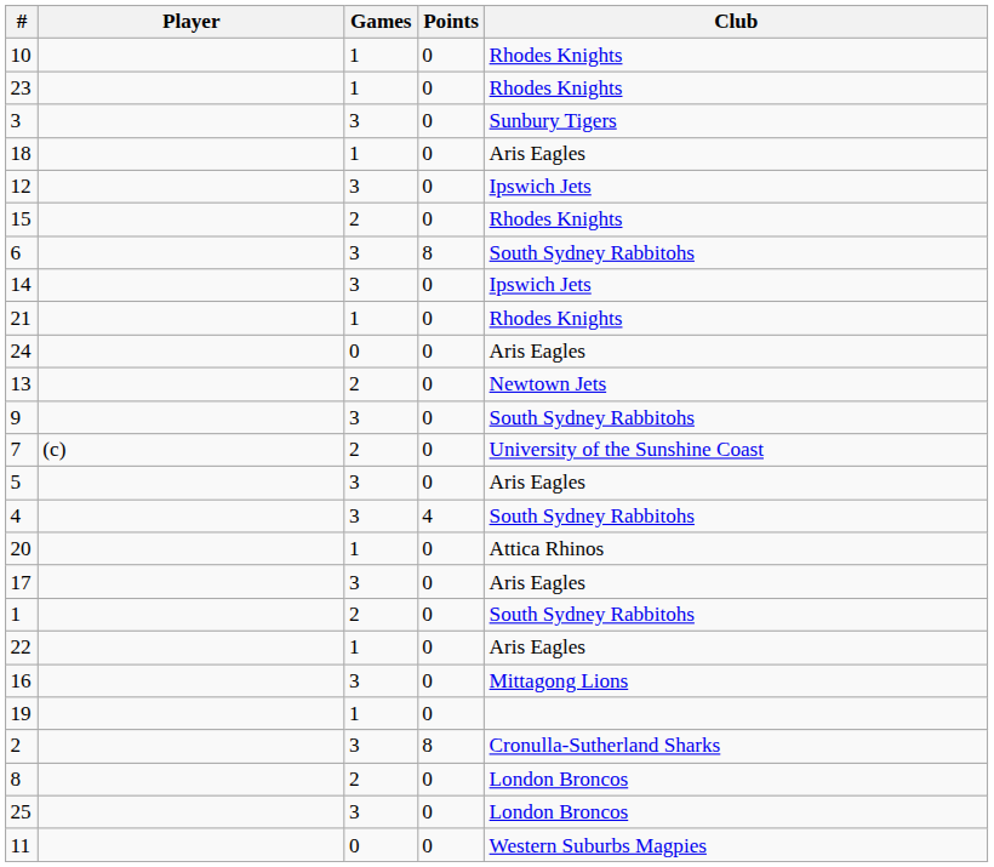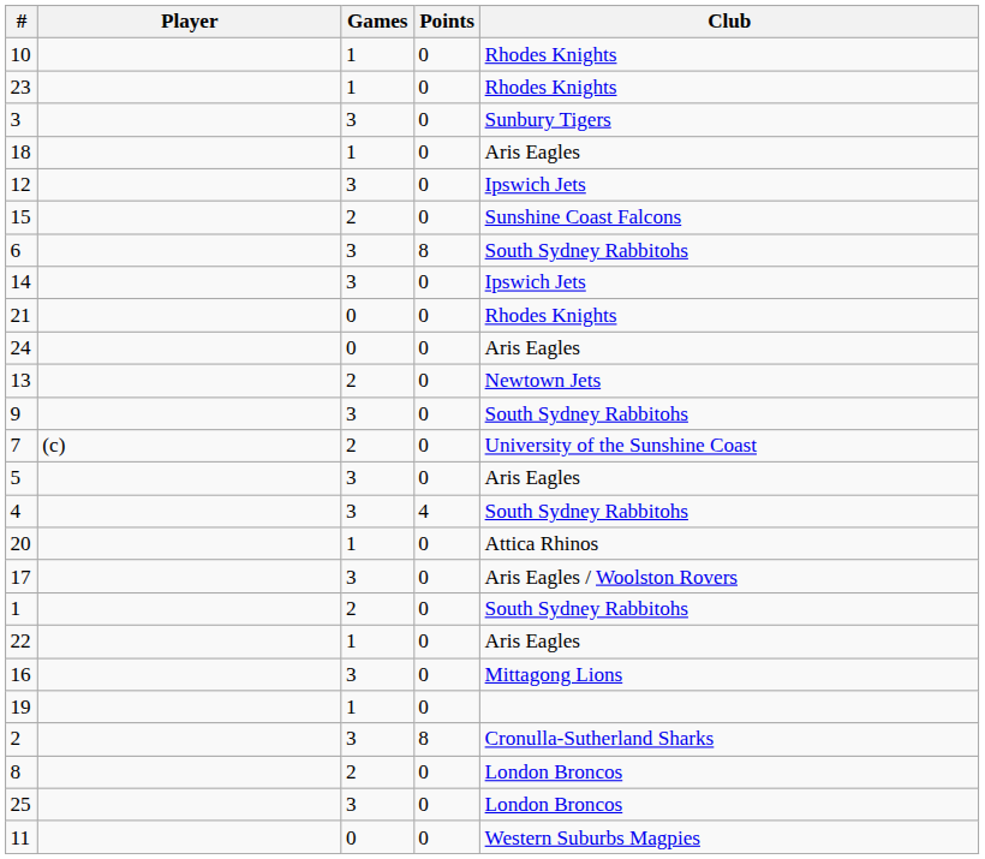15 | Club: Rhodes Knights -> Sunshine Coast Falcons
21 | Games: 1 -> 0
17 | Club: Aris Eagles -> Aris Eagles / Woolston Rovers
